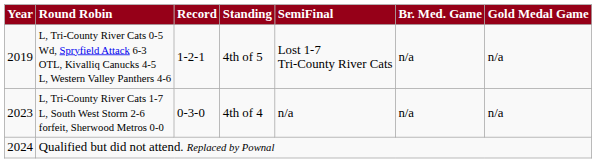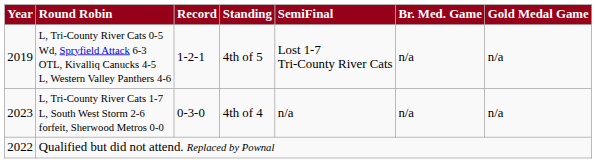Qualified but did not attend. Replaced by Pownal | column 1: 2024 -> 2022
